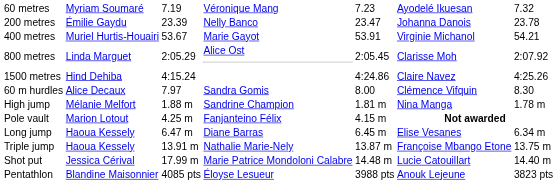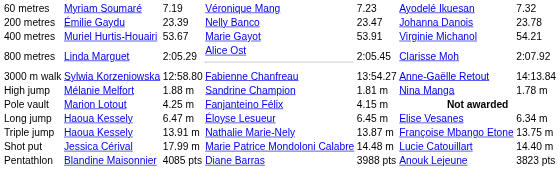- row: 1500 metres | Hind Dehiba | 4:15.24 | 4:24.86 | Claire Navez | 4:25.26
- row: 60 m hurdles | Alice Decaux | 7.97 | Sandra Gomis | 8.00 | Clémence Vifquin | 8.30
+ row: 3000 m walk | Sylwia Korzeniowska | 12:58.80 | Fabienne Chanfreau | 13:54.27 | Anne-Gaëlle Retout | 14:13.84
Long jump | column 4: Diane Barras -> Éloyse Lesueur
Pentathlon | column 4: Éloyse Lesueur -> Diane Barras
